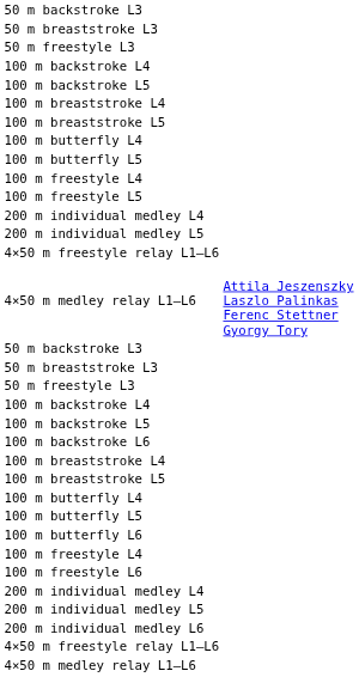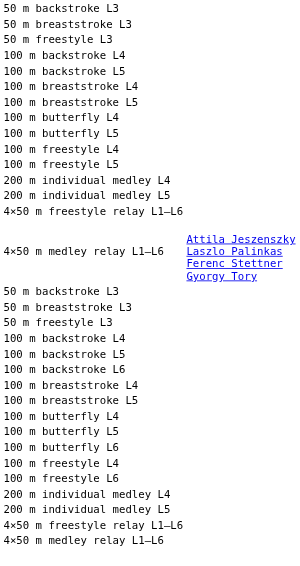- row: 200 m individual medley L6
